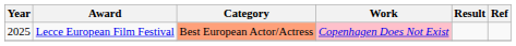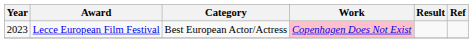Lecce European Film Festival | Year: 2025 -> 2023
Lecce European Film Festival | Category: lightsalmon background -> no background
